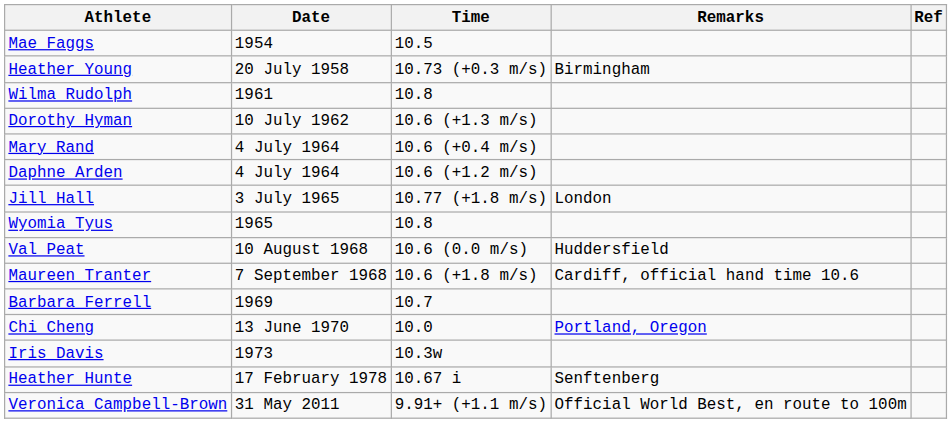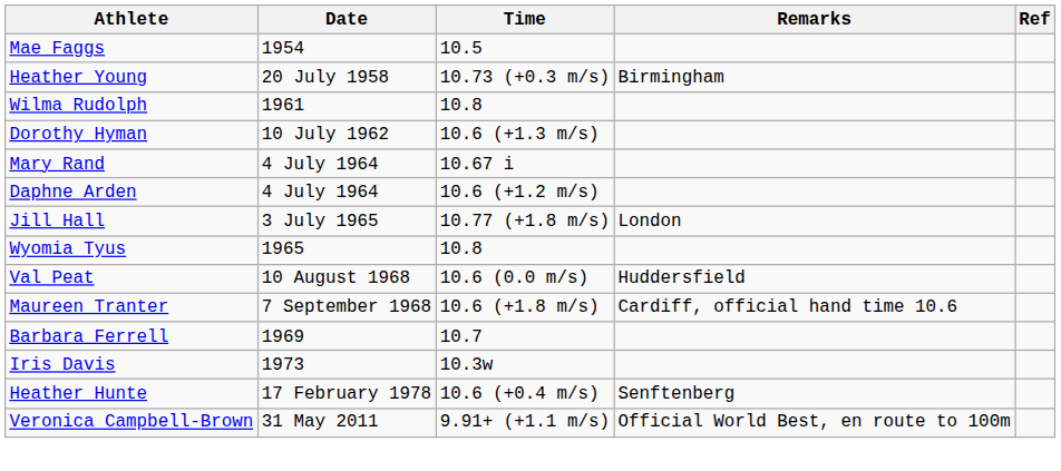Mary Rand | Time: 10.6 (+0.4 m/s) -> 10.67 i
- row: Chi Cheng | 13 June 1970 | 10.0 | Portland, Oregon
Heather Hunte | Time: 10.67 i -> 10.6 (+0.4 m/s)
